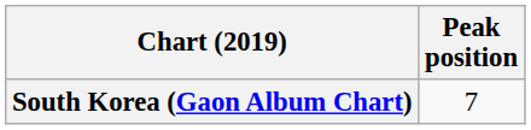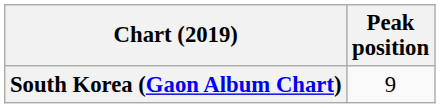South Korea (Gaon Album Chart) | Peak position: 7 -> 9
